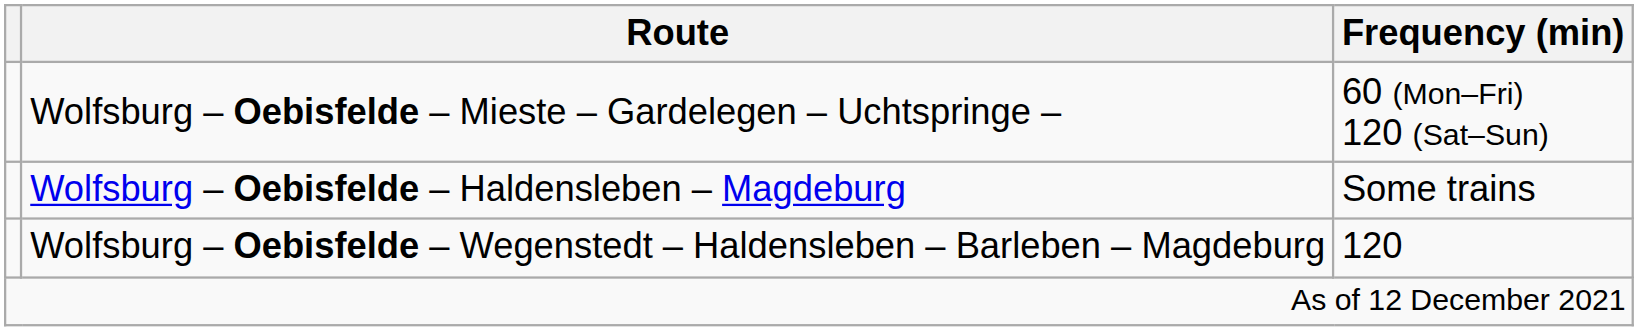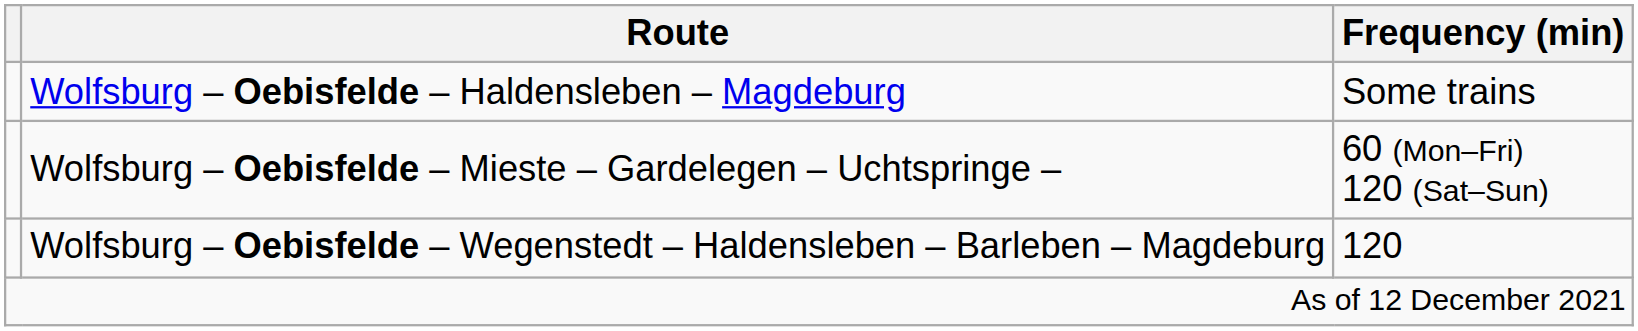rows swapped: Wolfsburg – Oebisfelde – Haldensleben – Magdeburg <-> Wolfsburg – Oebisfelde – Mieste – Gardelegen – Uchtspringe –
